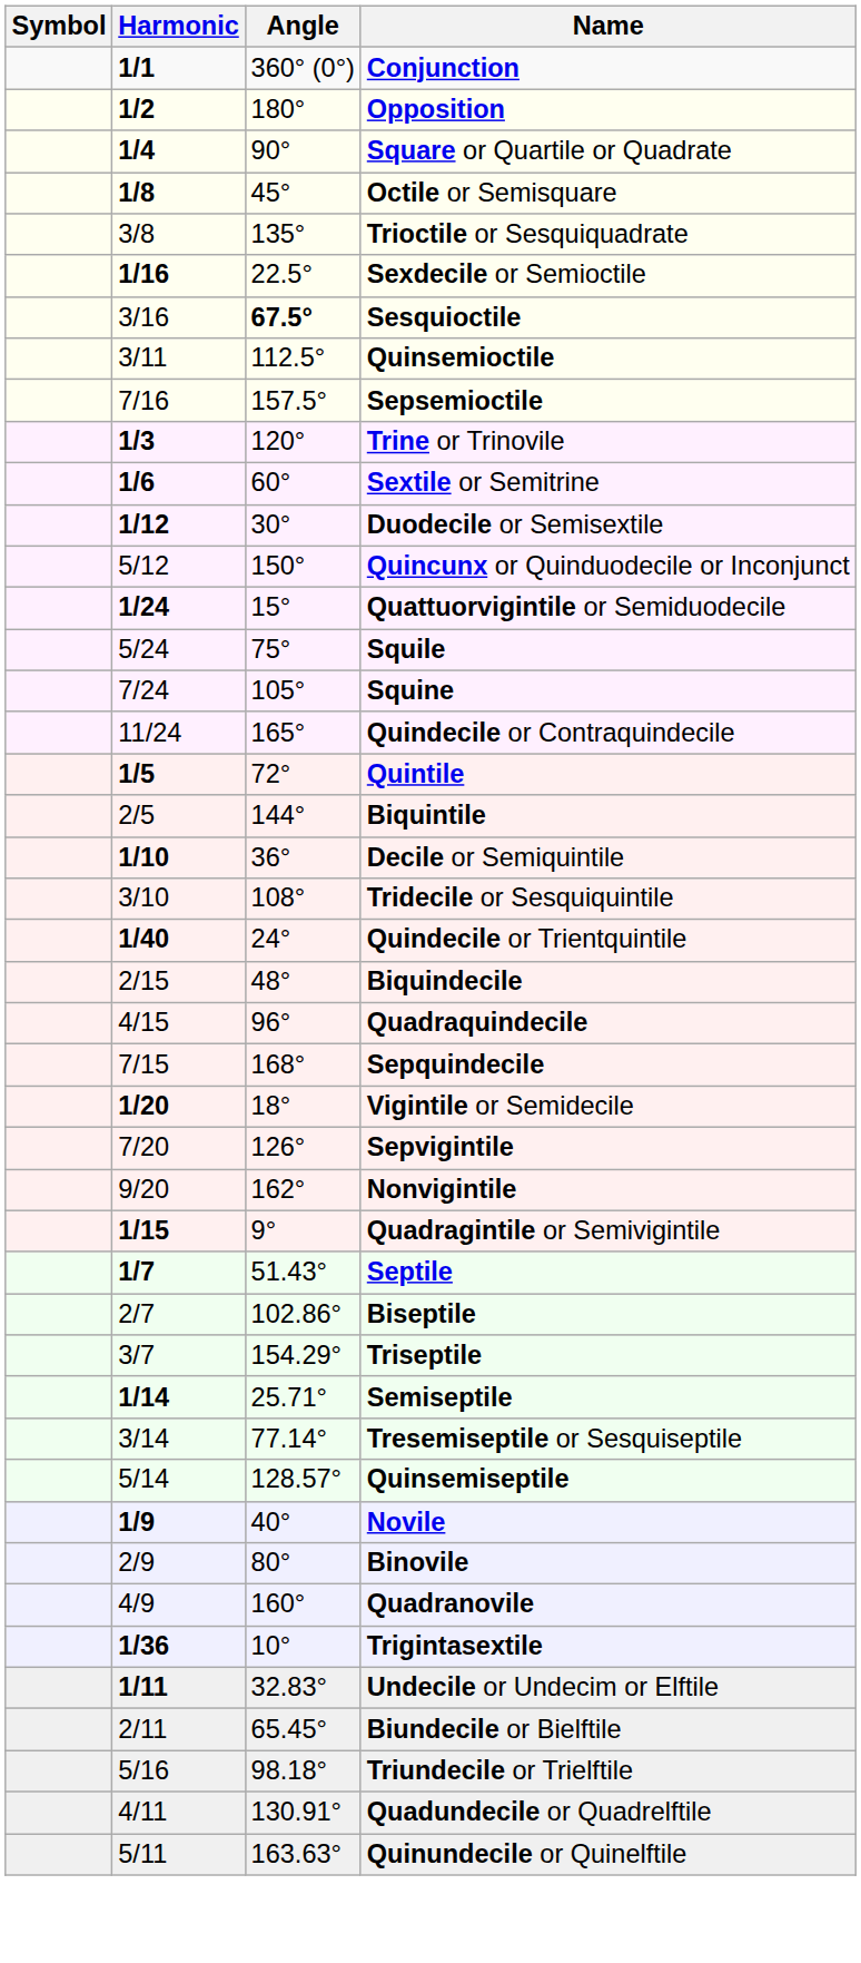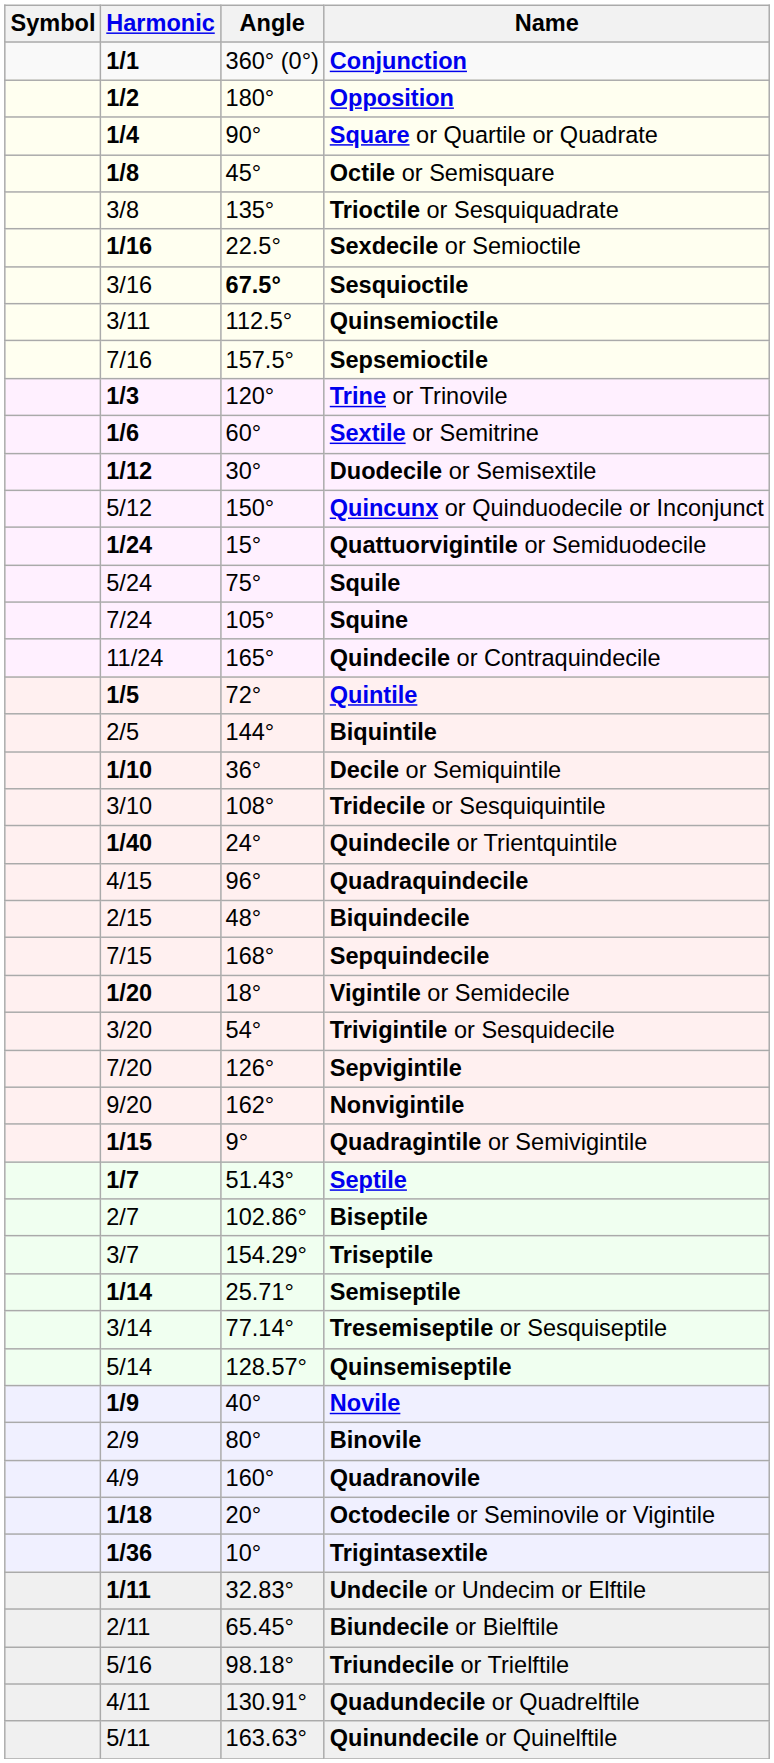rows swapped: Biquindecile <-> Quadraquindecile
+ row: 3/20 | 54° | Trivigintile or Sesquidecile
+ row: 1/18 | 20° | Octodecile or Seminovile or Vigintile
